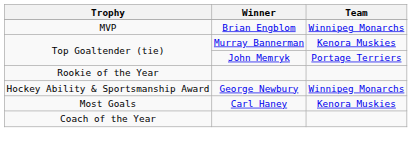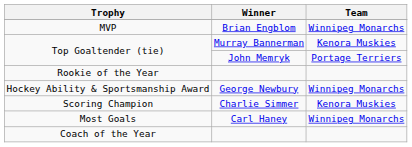+ row: Scoring Champion | Charlie Simmer | Kenora Muskies
Most Goals | Team: Kenora Muskies -> Winnipeg Monarchs
